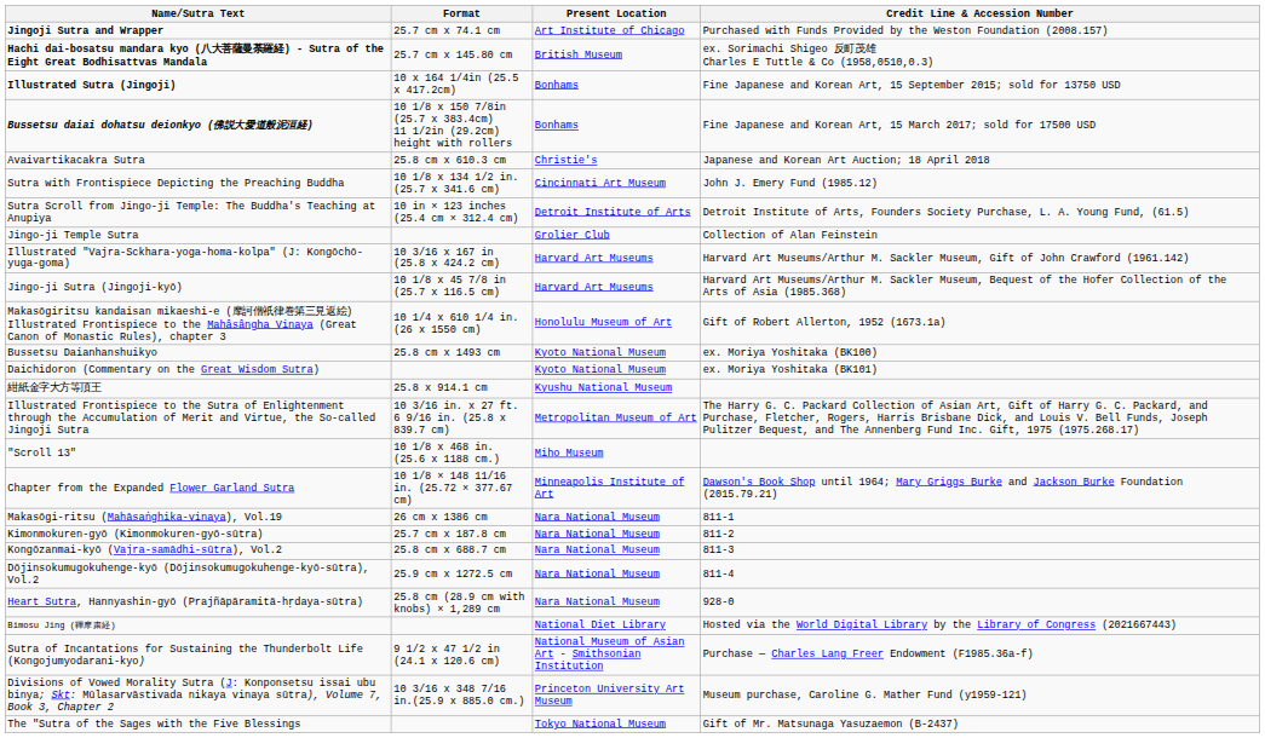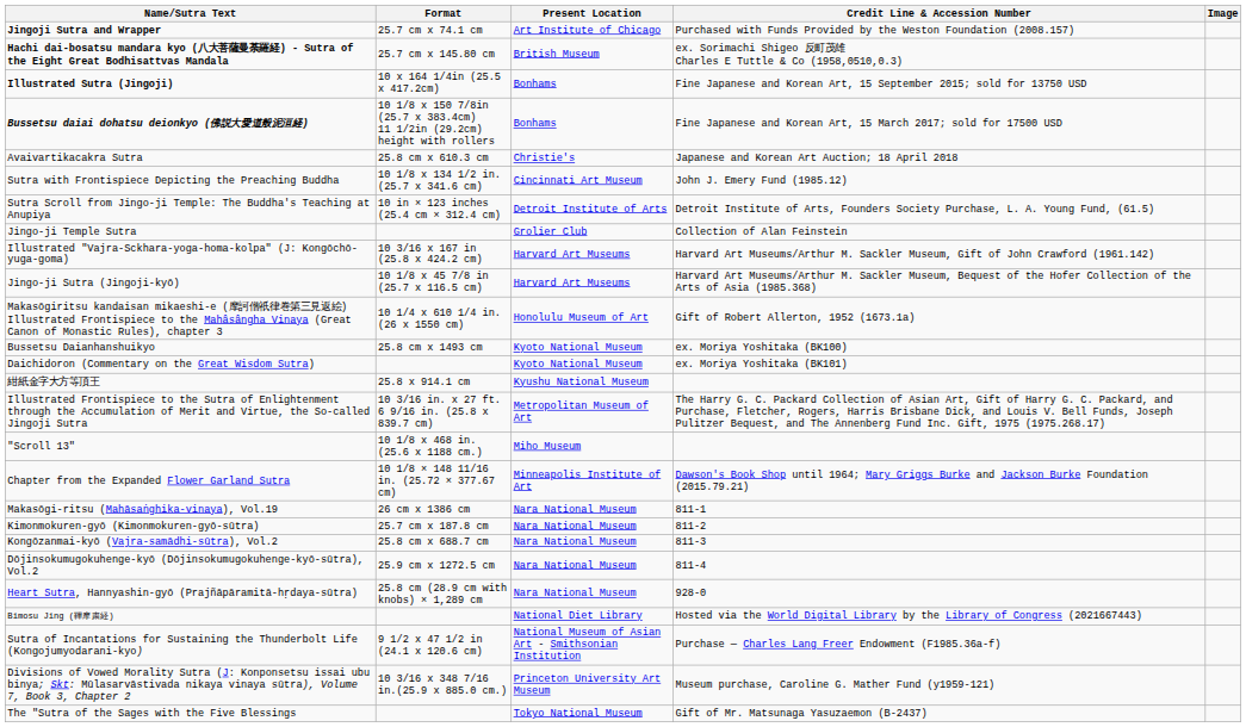+ column: Image
